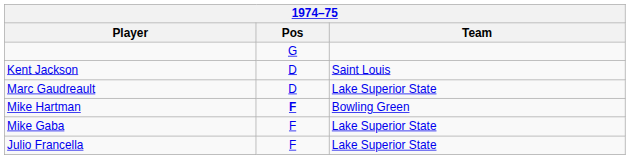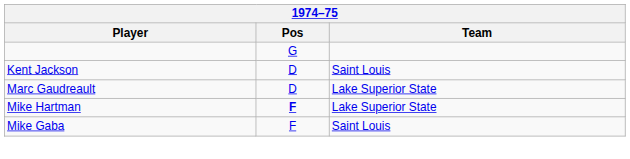Mike Hartman | Team: Bowling Green -> Lake Superior State
Mike Gaba | Team: Lake Superior State -> Saint Louis
- row: Julio Francella | F | Lake Superior State
